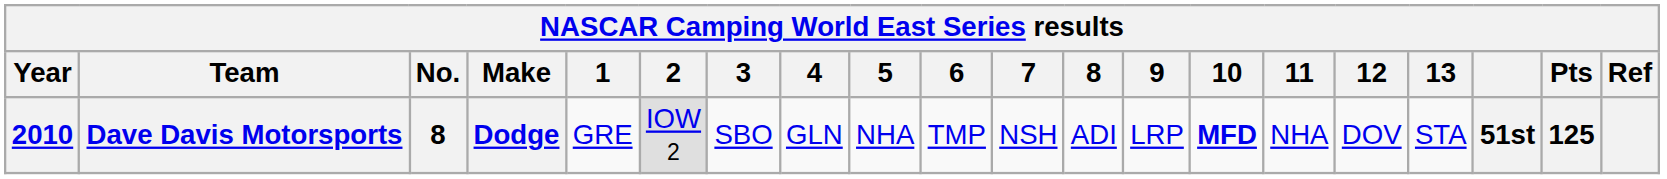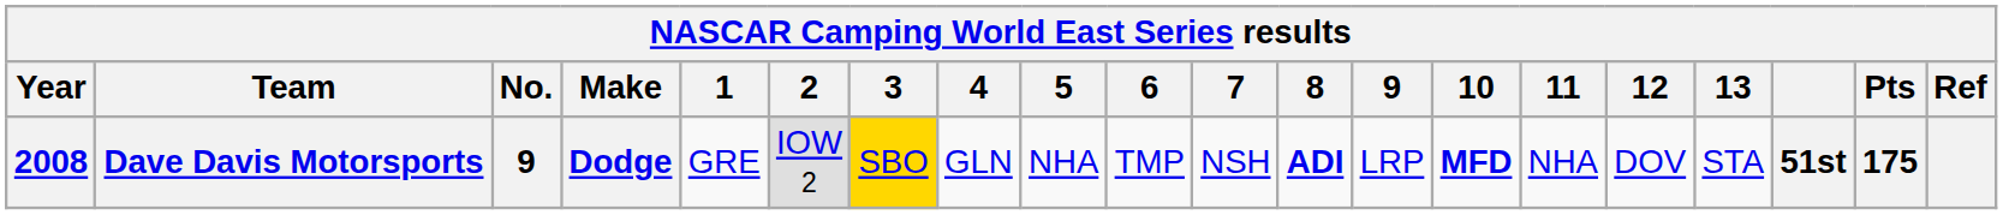Dave Davis Motorsports | Year: 2010 -> 2008
Dave Davis Motorsports | No.: 8 -> 9
Dave Davis Motorsports | 3: no background -> gold background
Dave Davis Motorsports | 8: normal -> bold
Dave Davis Motorsports | Pts: 125 -> 175
